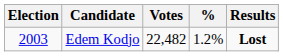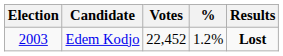Edem Kodjo | Votes: 22,482 -> 22,452
